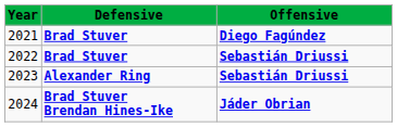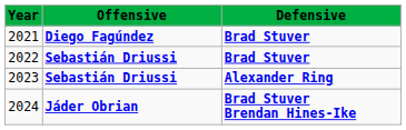columns swapped: Offensive <-> Defensive
